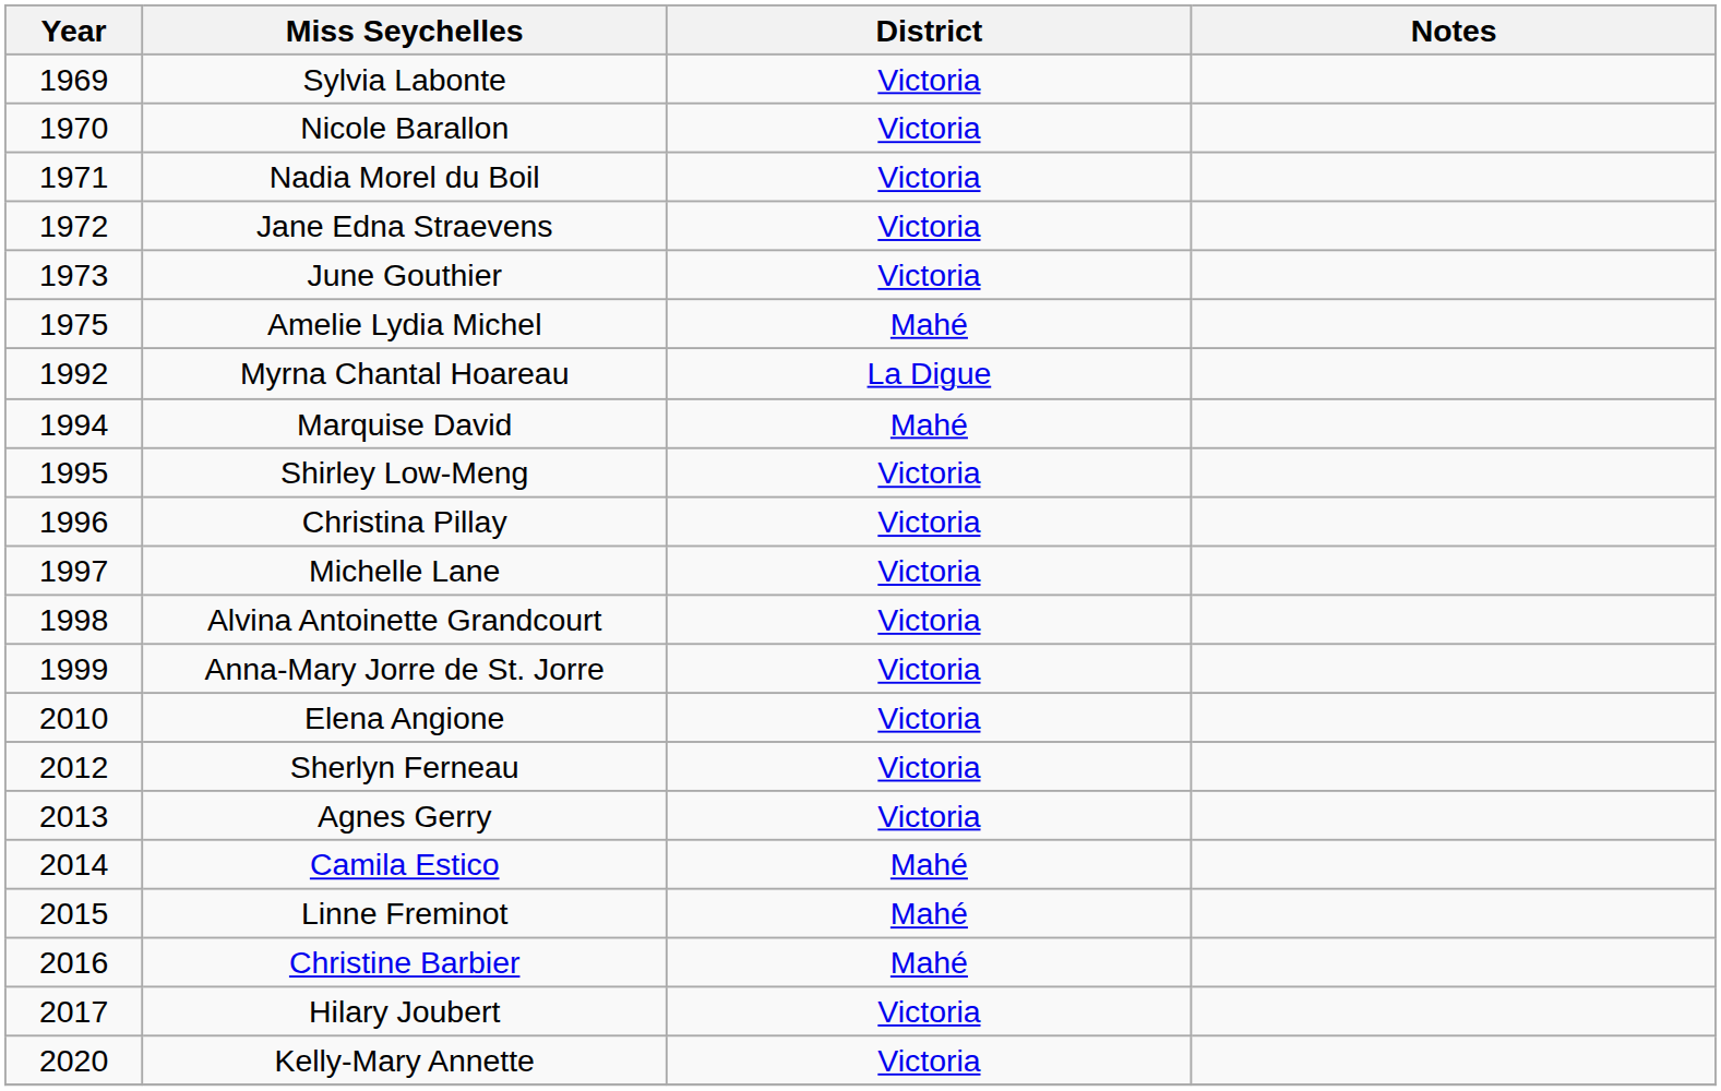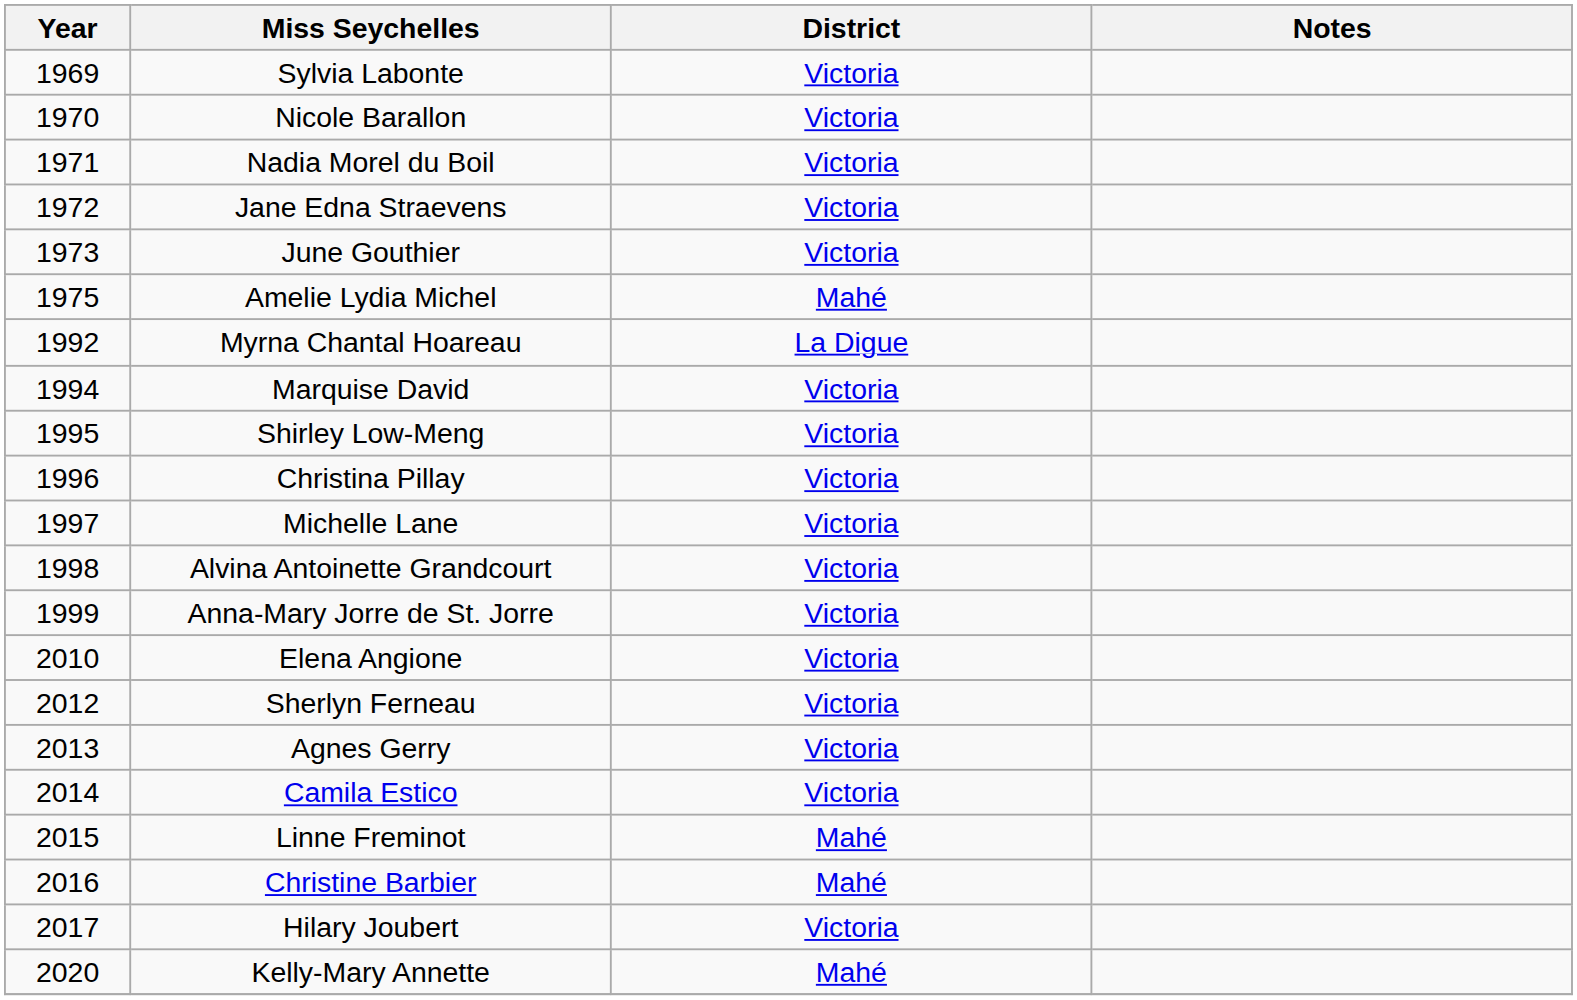Marquise David | District: Mahé -> Victoria
Camila Estico | District: Mahé -> Victoria
Kelly-Mary Annette | District: Victoria -> Mahé
